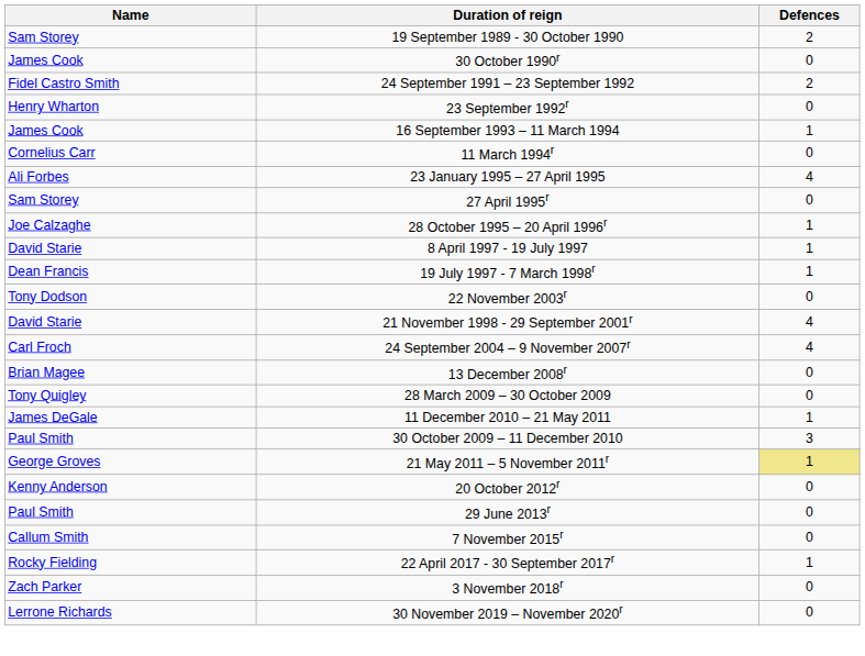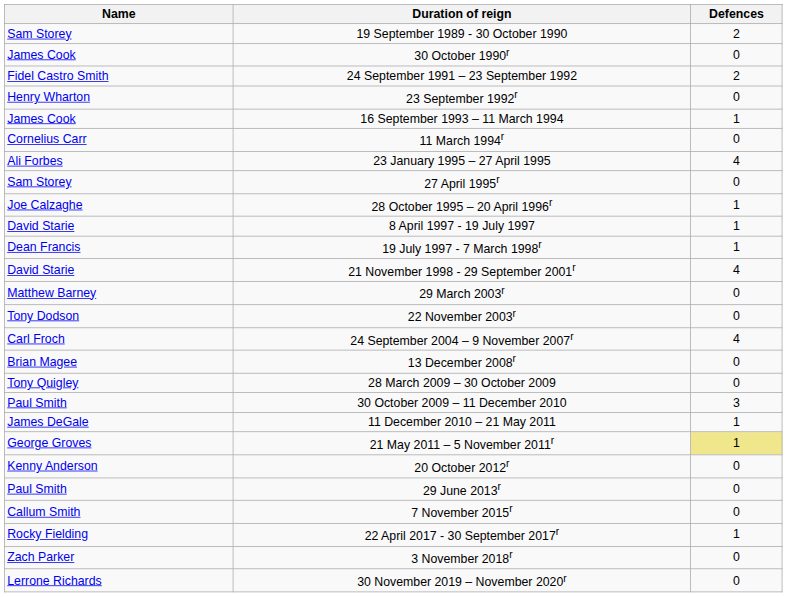rows swapped: 21 November 1998 - 29 September 2001r <-> 22 November 2003r
+ row: Matthew Barney | 29 March 2003r | 0
rows swapped: 30 October 2009 – 11 December 2010 <-> 11 December 2010 – 21 May 2011
